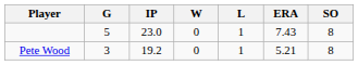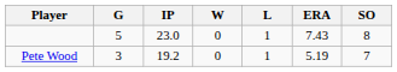Pete Wood | ERA: 5.21 -> 5.19
Pete Wood | SO: 8 -> 7
